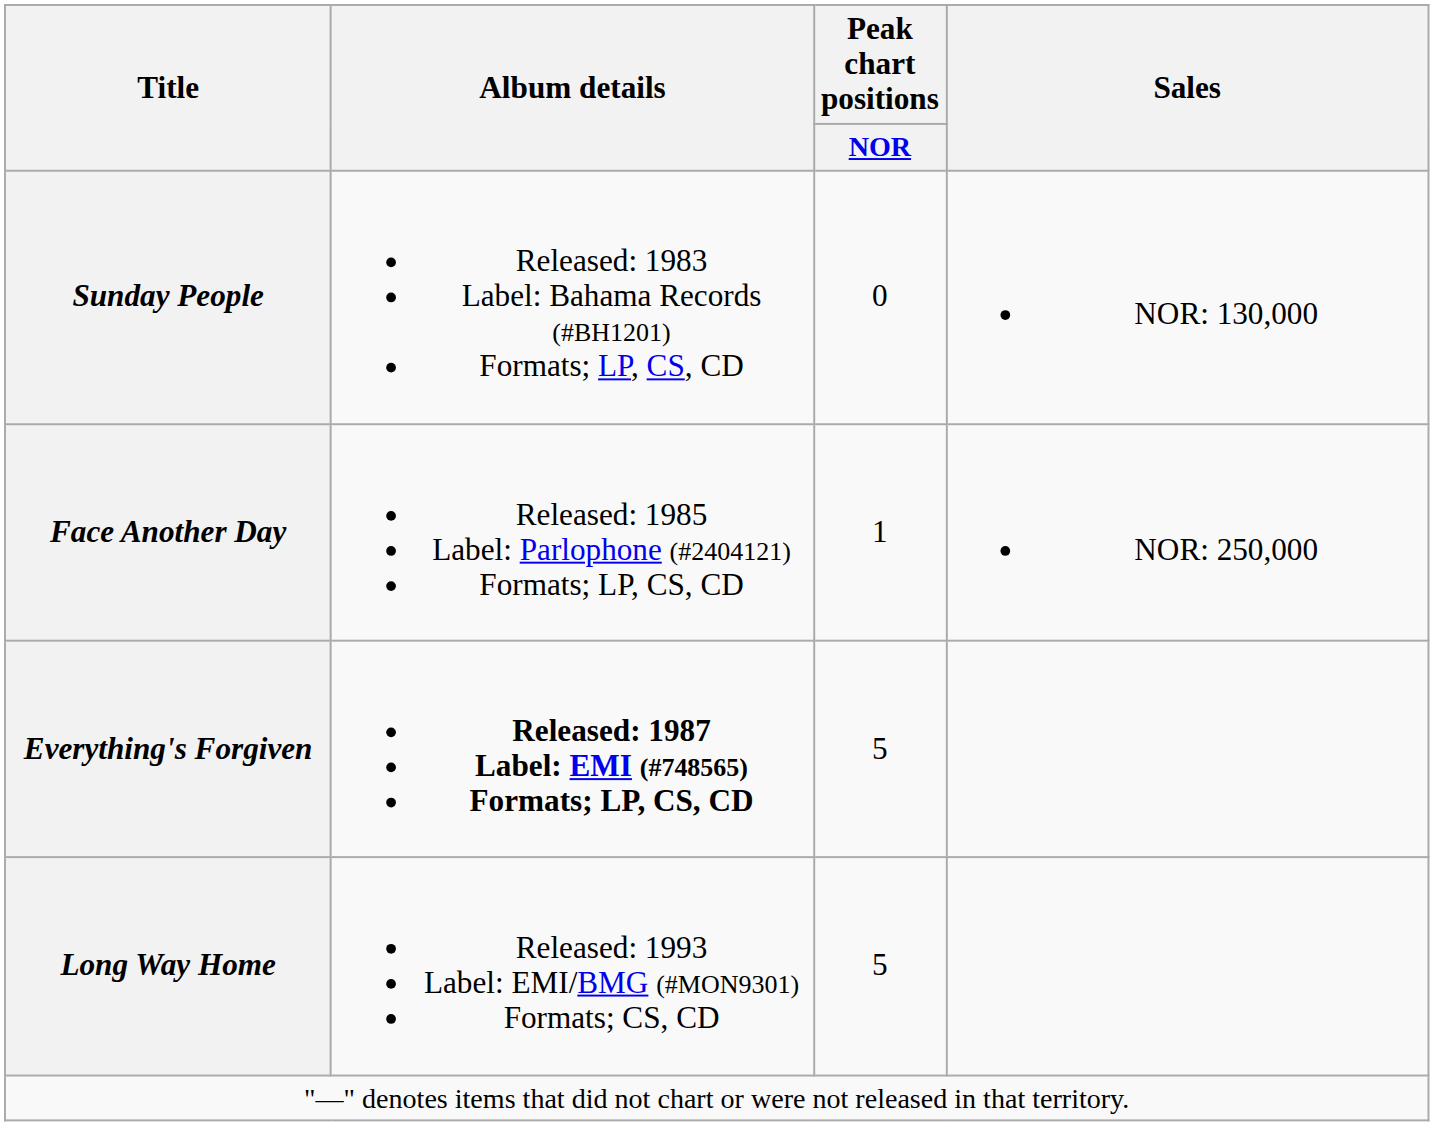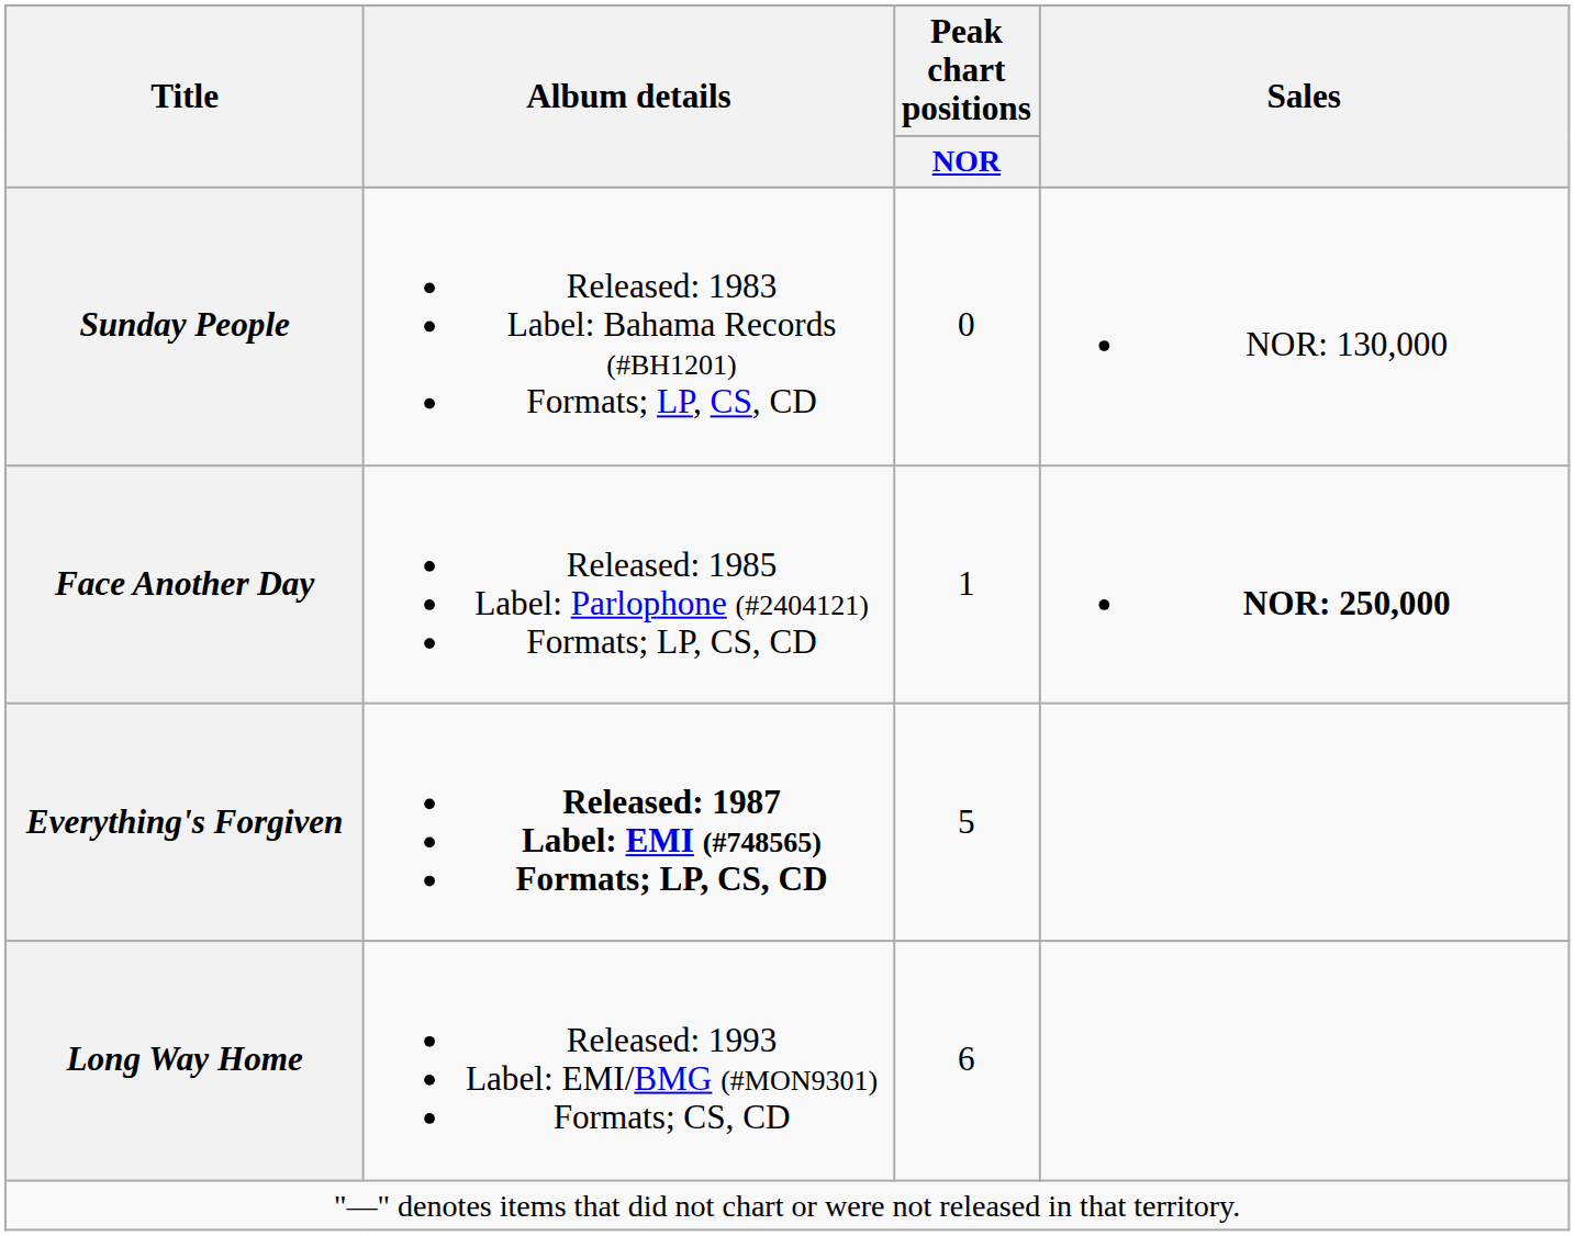Face Another Day | Sales: normal -> bold
Long Way Home | Peak chart positions / NOR: 5 -> 6
